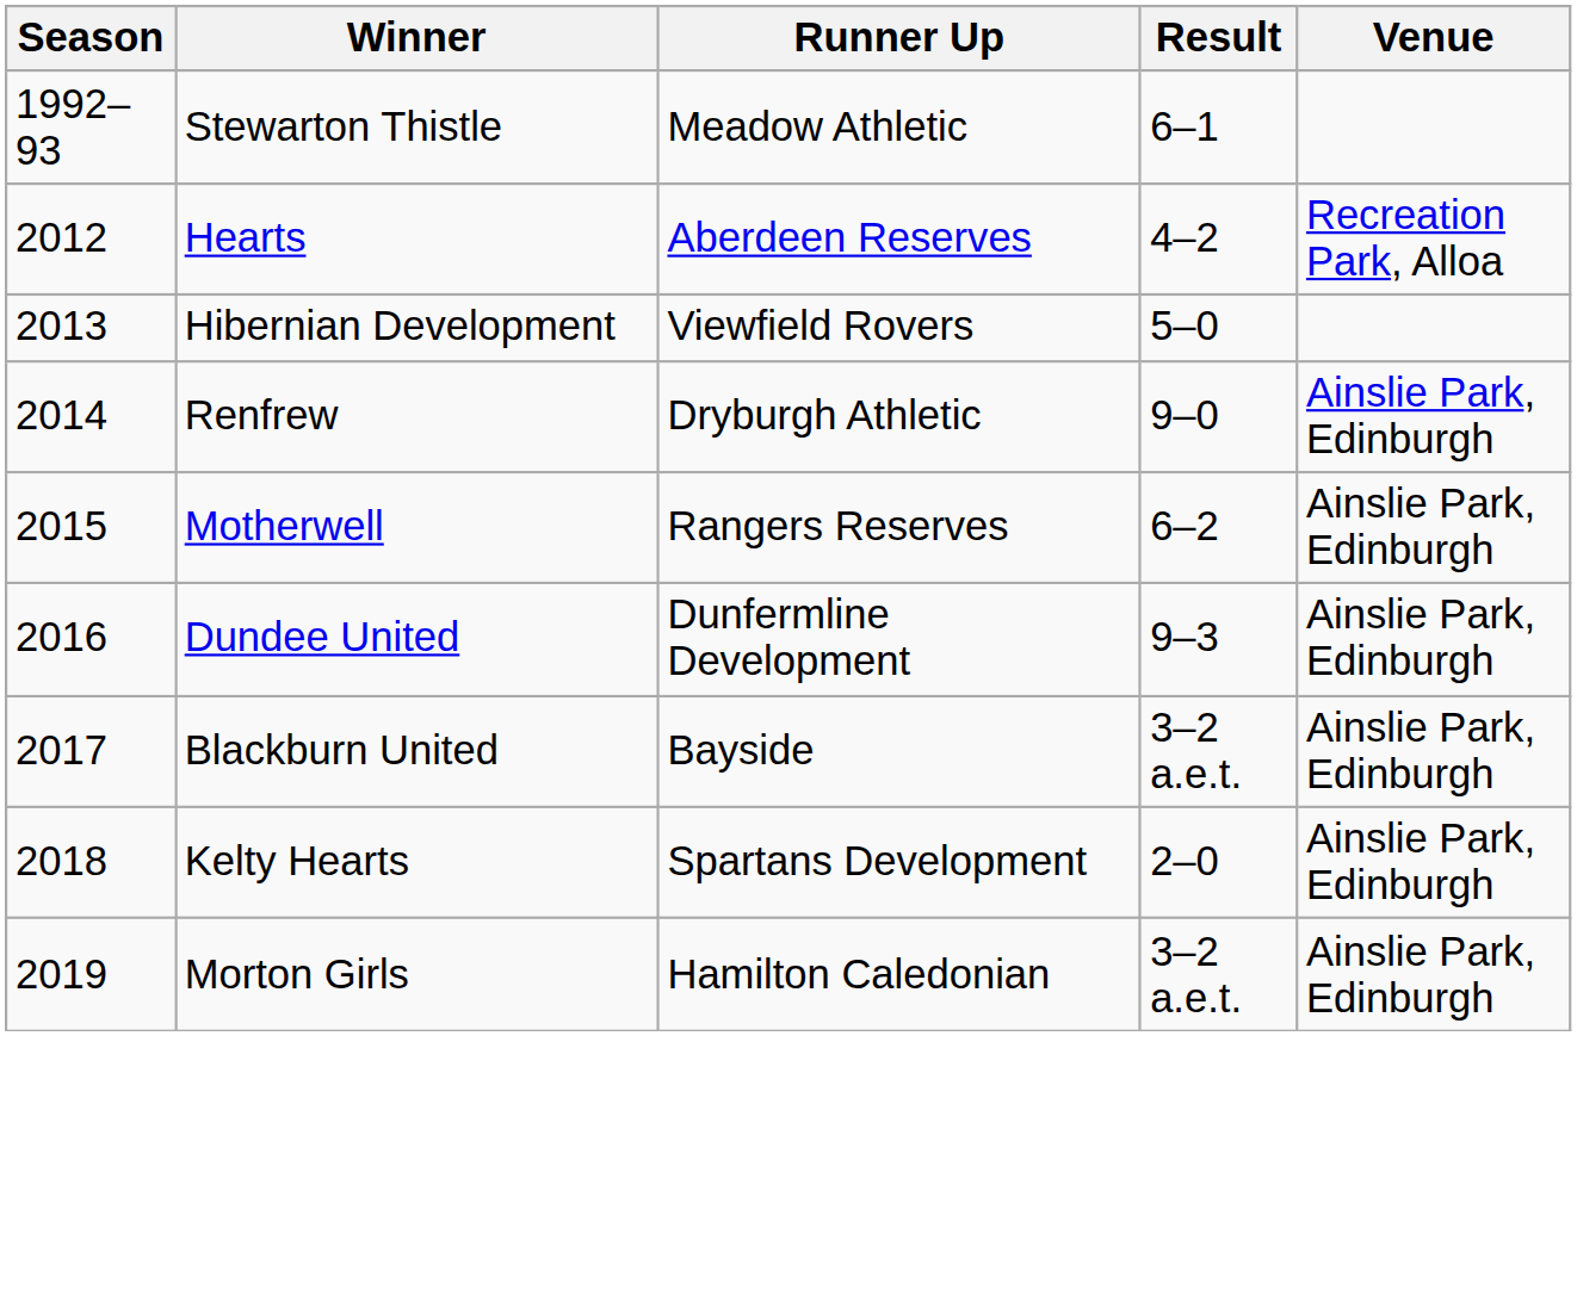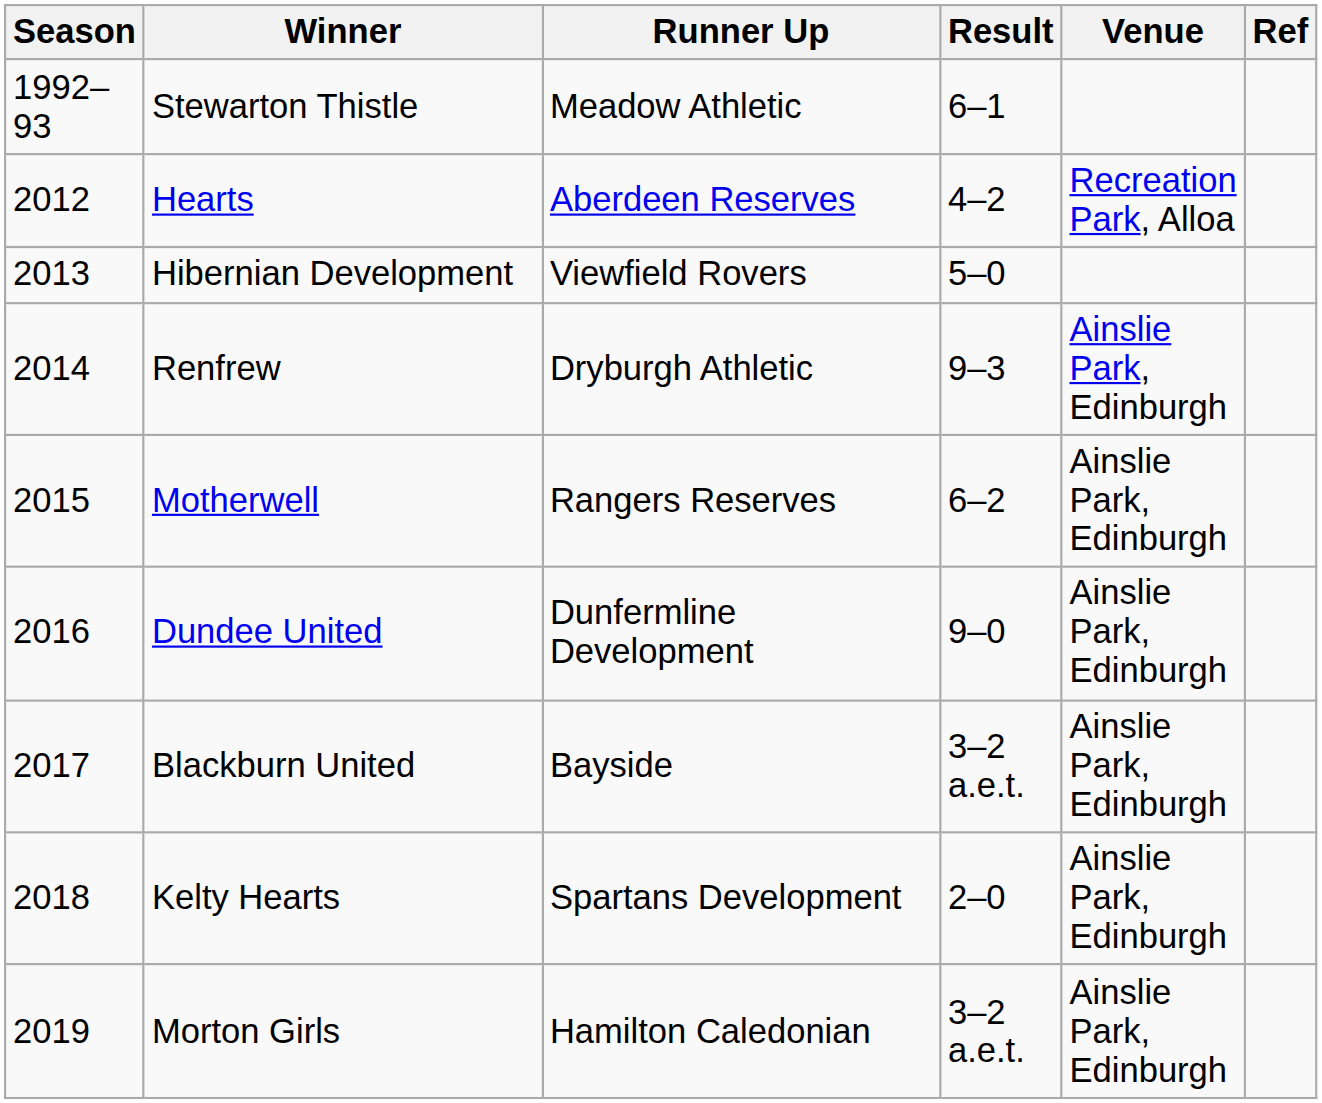+ column: Ref
Renfrew | Result: 9–0 -> 9–3
Dundee United | Result: 9–3 -> 9–0
